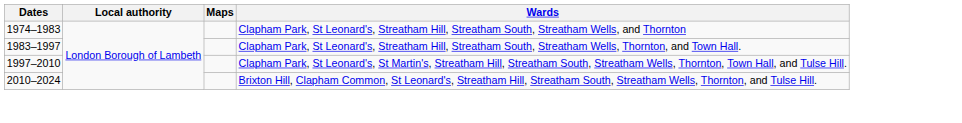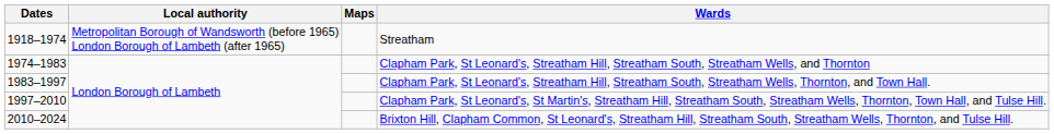+ row: 1918–1974 | Metropolitan Borough of Wandsworth (before 1965) London Borough of Lambeth (after 1965) | Streatham
